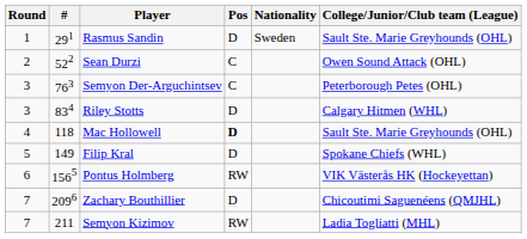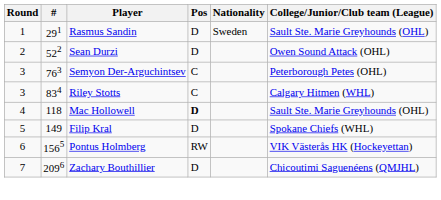Sean Durzi | Pos: C -> D
Riley Stotts | Pos: D -> C
- row: 7 | 211 | Semyon Kizimov | RW | Ladia Togliatti (MHL)
